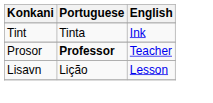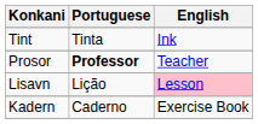Lisavn | English: no background -> pink background
+ row: Kadern | Caderno | Exercise Book
